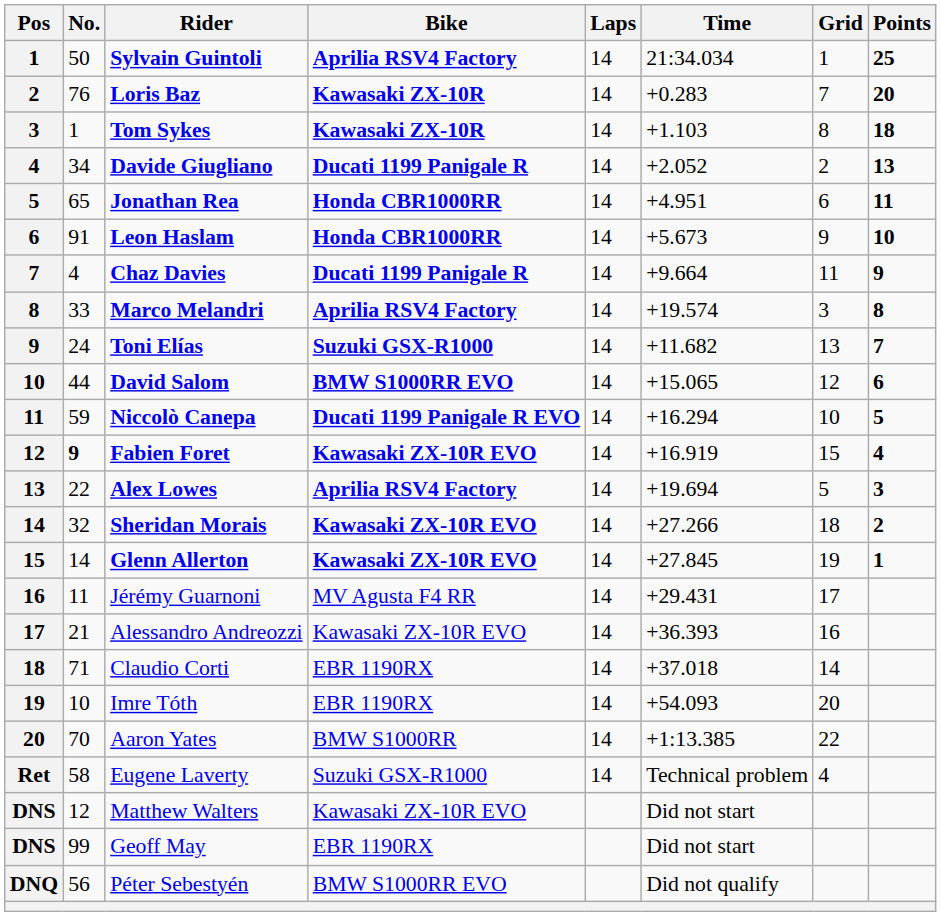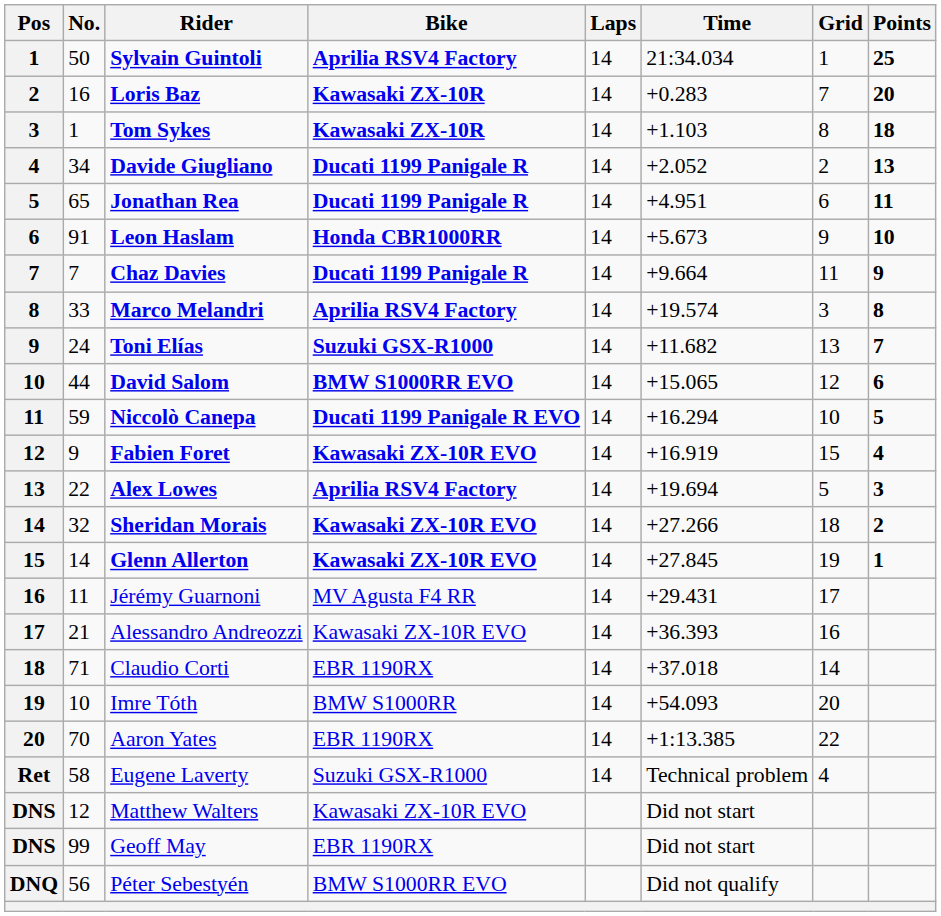Loris Baz | No.: 76 -> 16
Jonathan Rea | Bike: Honda CBR1000RR -> Ducati 1199 Panigale R
Chaz Davies | No.: 4 -> 7
Fabien Foret | No.: bold -> normal
Imre Tóth | Bike: EBR 1190RX -> BMW S1000RR
Aaron Yates | Bike: BMW S1000RR -> EBR 1190RX
